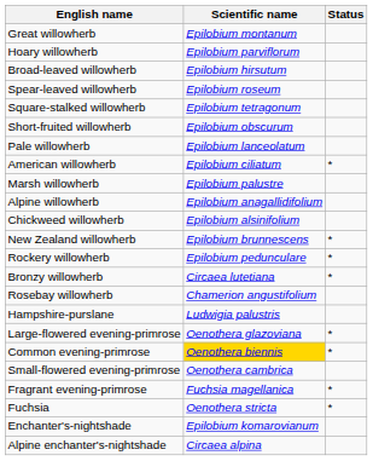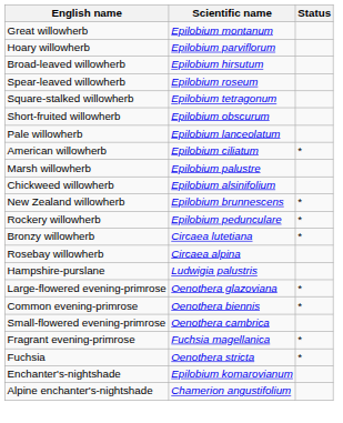- row: Alpine willowherb | Epilobium anagallidifolium
Rosebay willowherb | Scientific name: Chamerion angustifolium -> Circaea alpina
Common evening-primrose | Scientific name: gold background -> no background
Alpine enchanter's-nightshade | Scientific name: Circaea alpina -> Chamerion angustifolium
